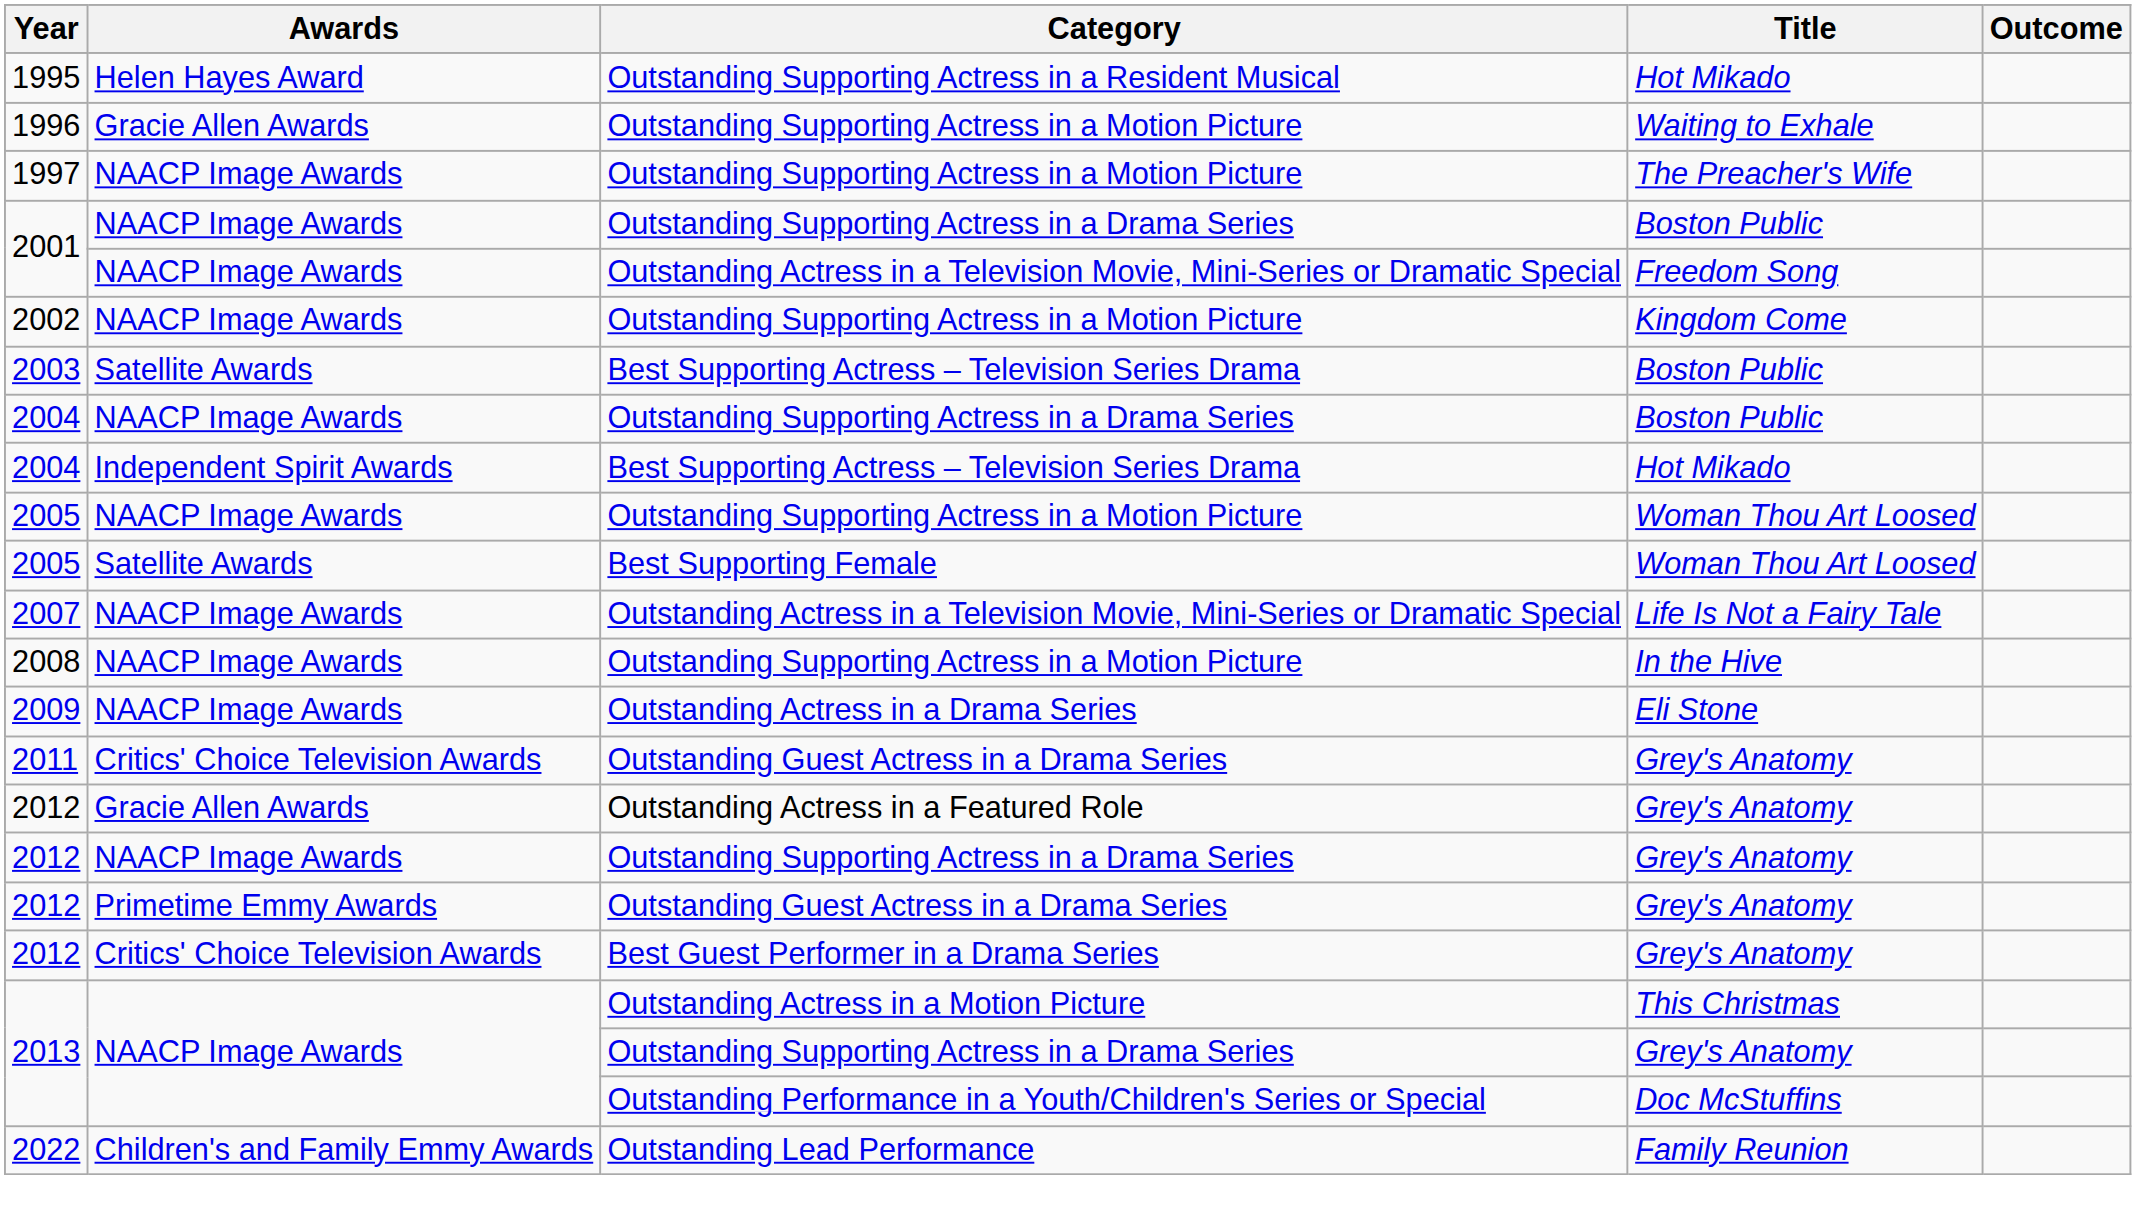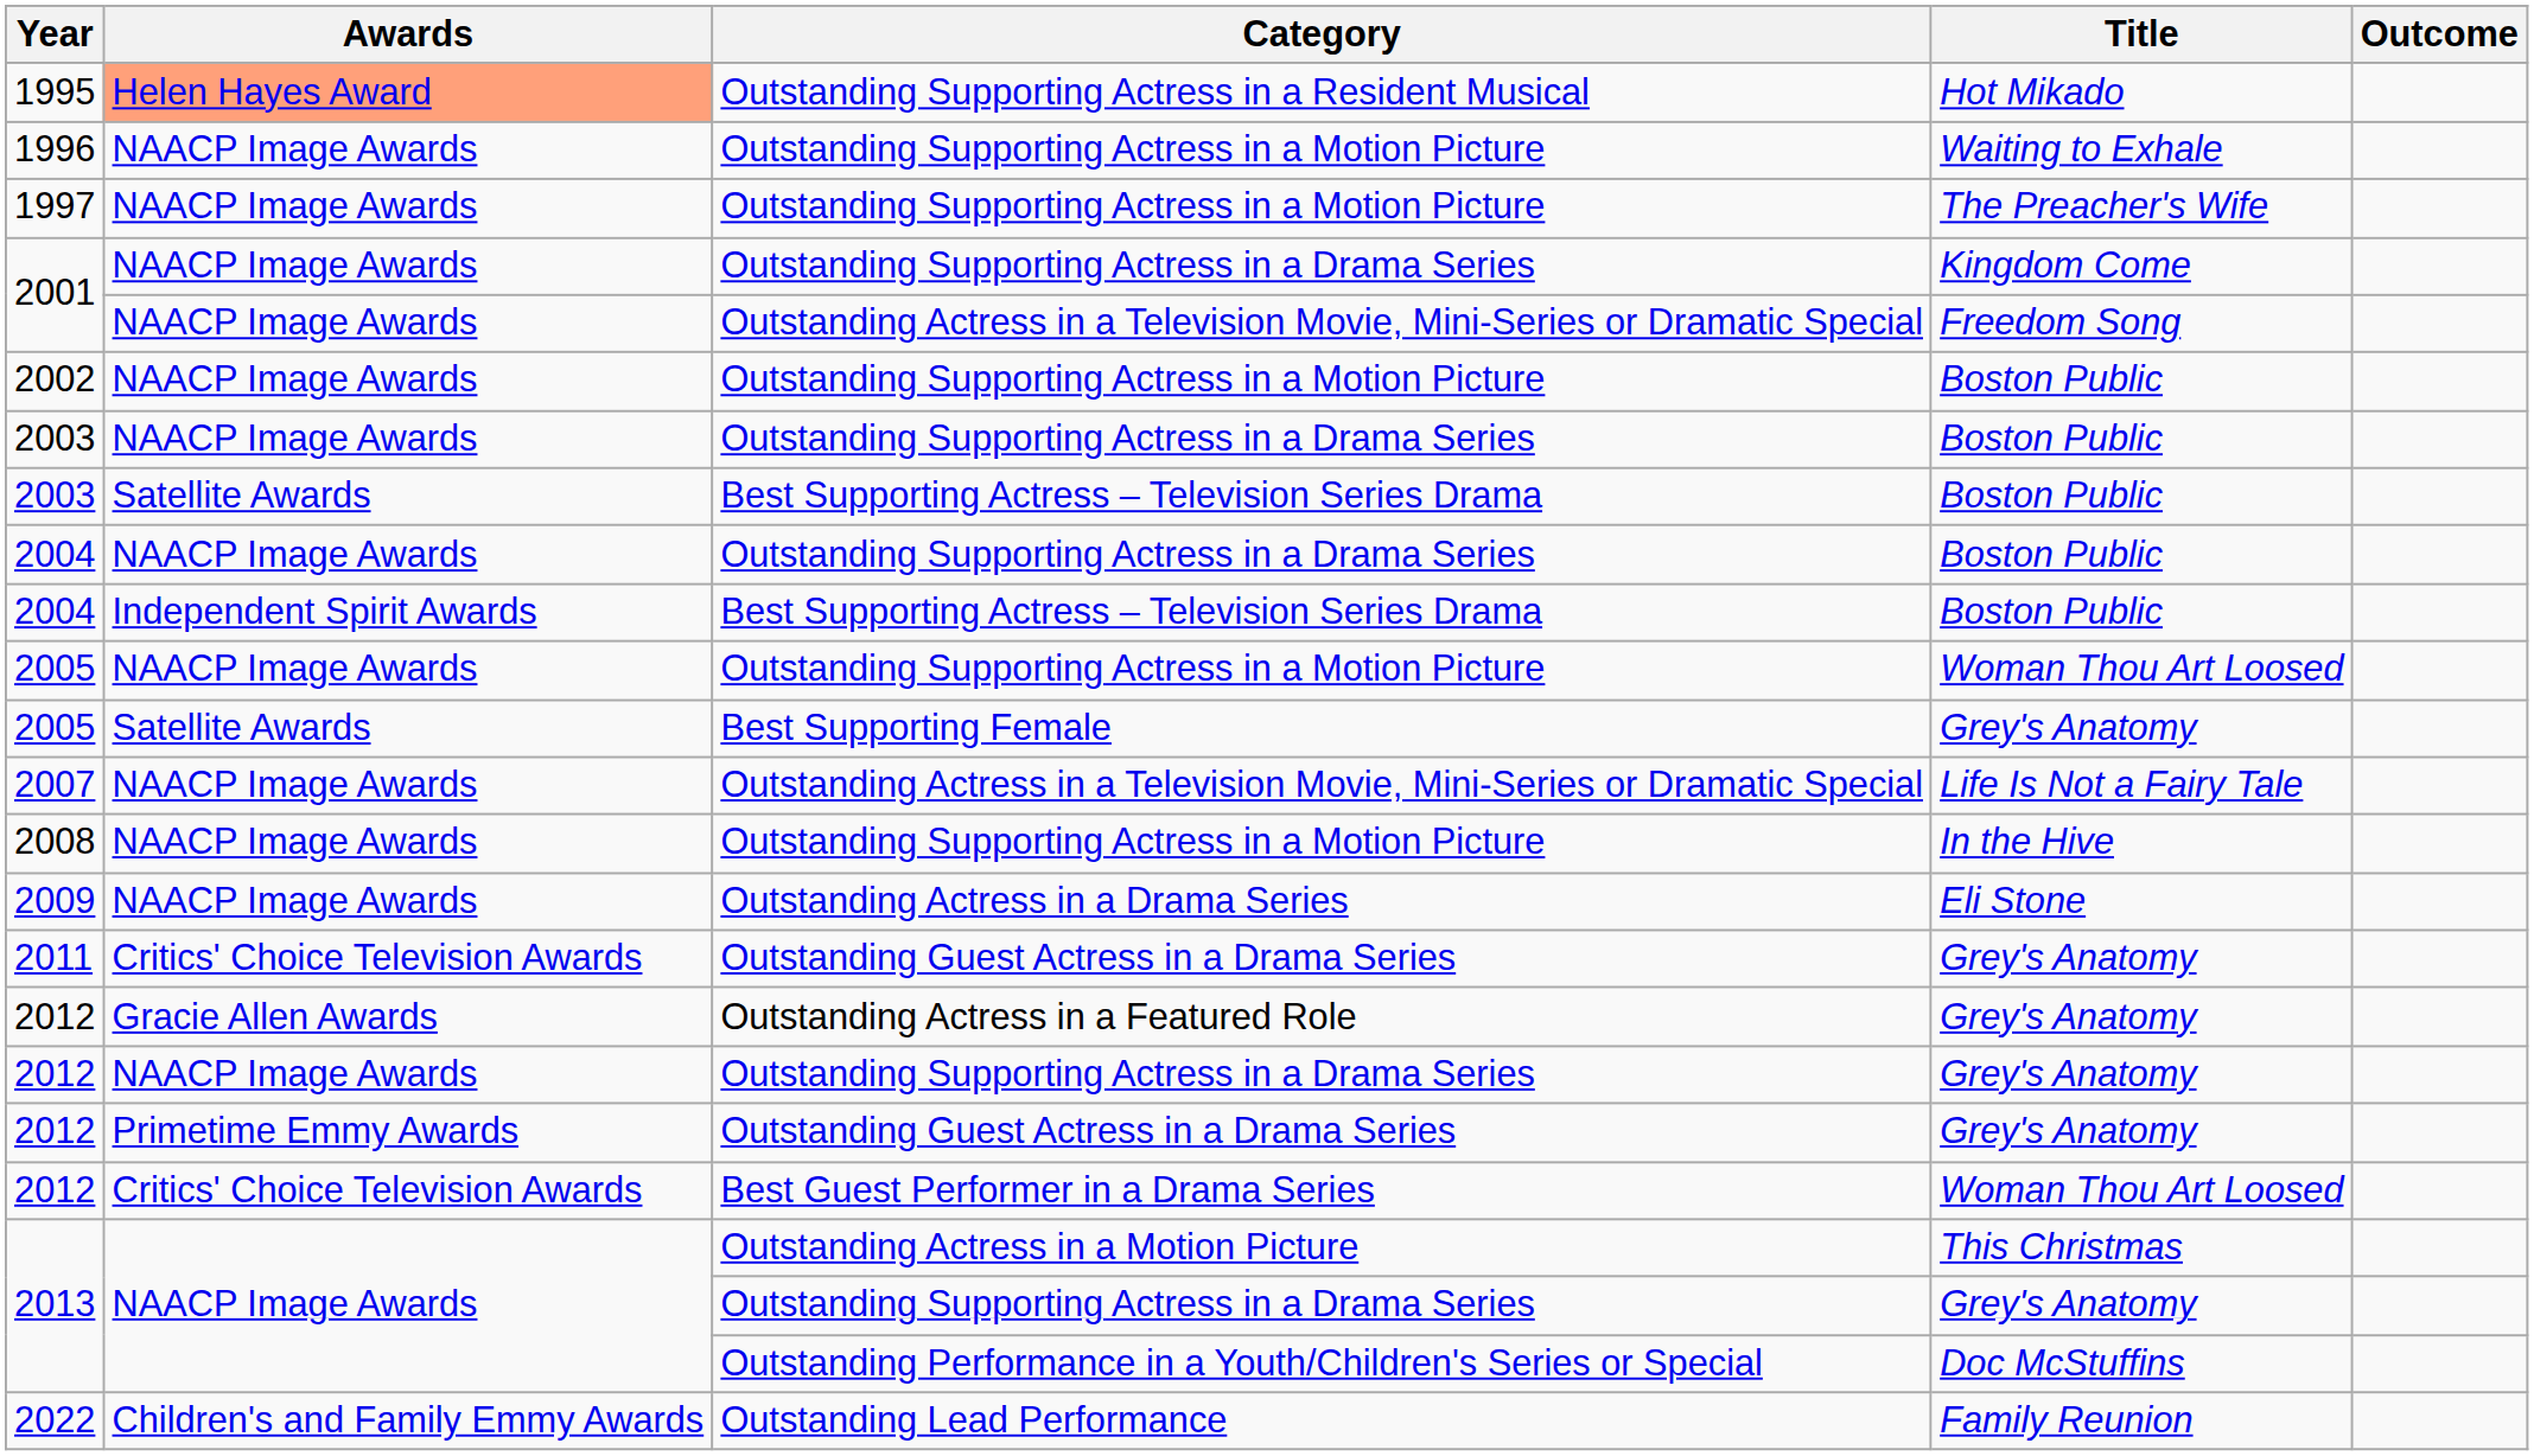1995 | Awards: no background -> lightsalmon background
1996 | Awards: Gracie Allen Awards -> NAACP Image Awards
2001 / Outstanding Supporting Actress in a Drama Series | Title: Boston Public -> Kingdom Come
2002 | Title: Kingdom Come -> Boston Public
+ row: 2003 | NAACP Image Awards | Outstanding Supporting Actress in a Drama Series | Boston Public
2004 / Best Supporting Actress – Television Series Drama | Title: Hot Mikado -> Boston Public
2005 / Best Supporting Female | Title: Woman Thou Art Loosed -> Grey's Anatomy
2012 / Best Guest Performer in a Drama Series | Title: Grey's Anatomy -> Woman Thou Art Loosed
